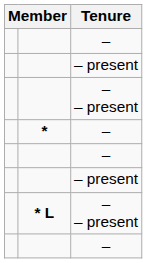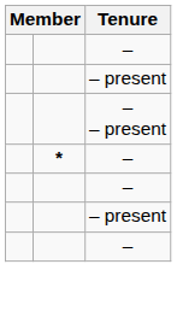- row: * L | – – present
